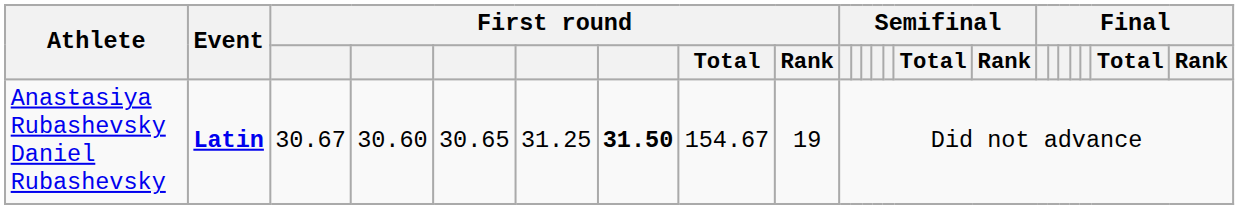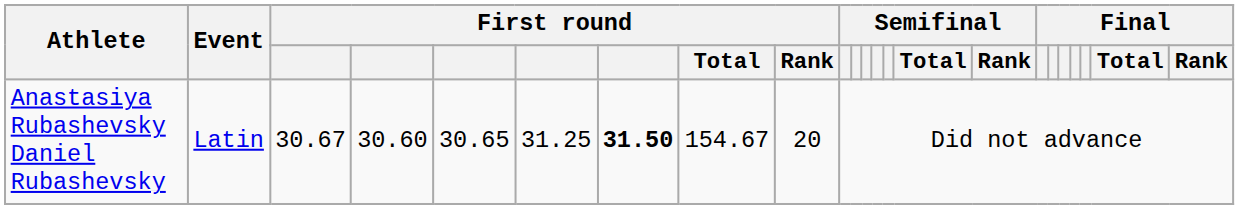Anastasiya Rubashevsky Daniel Rubashevsky | Event: bold -> normal
Anastasiya Rubashevsky Daniel Rubashevsky | First round / Rank: 19 -> 20
